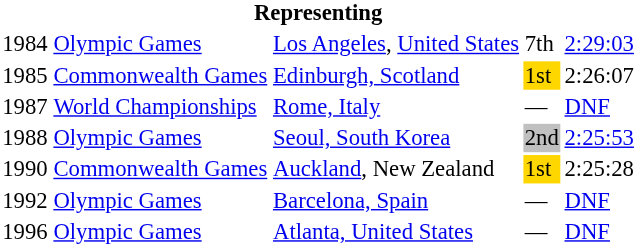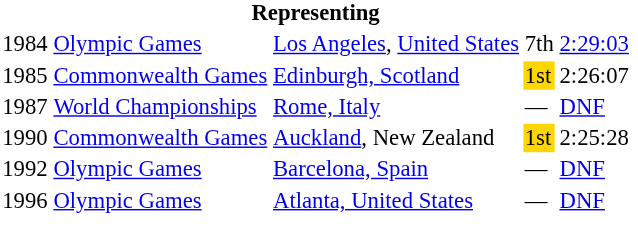- row: 1988 | Olympic Games | Seoul, South Korea | 2nd | 2:25:53
